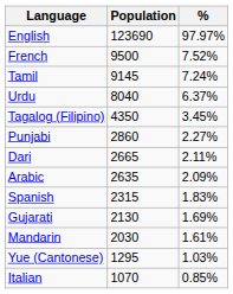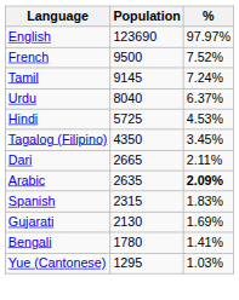+ row: Hindi | 5725 | 4.53%
- row: Punjabi | 2860 | 2.27%
Arabic | %: normal -> bold
- row: Mandarin | 2030 | 1.61%
+ row: Bengali | 1780 | 1.41%
- row: Italian | 1070 | 0.85%
